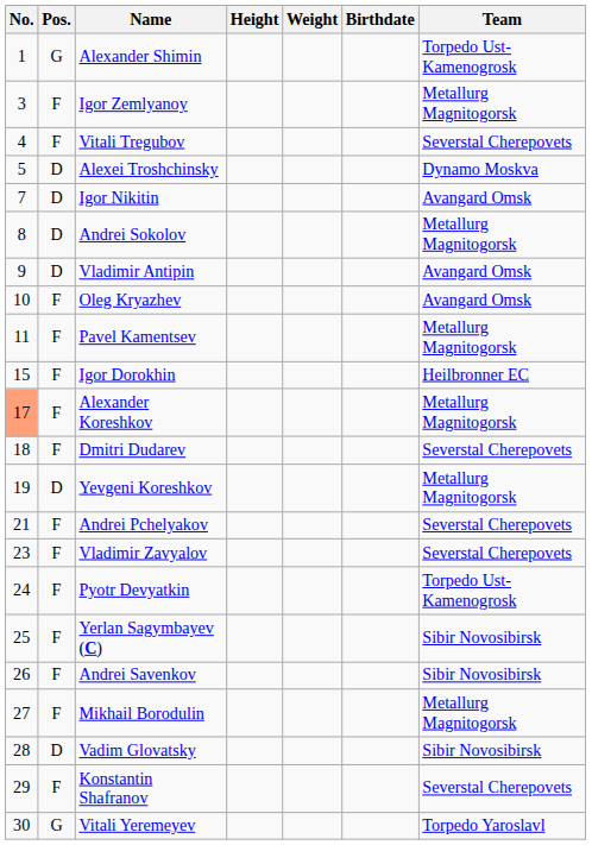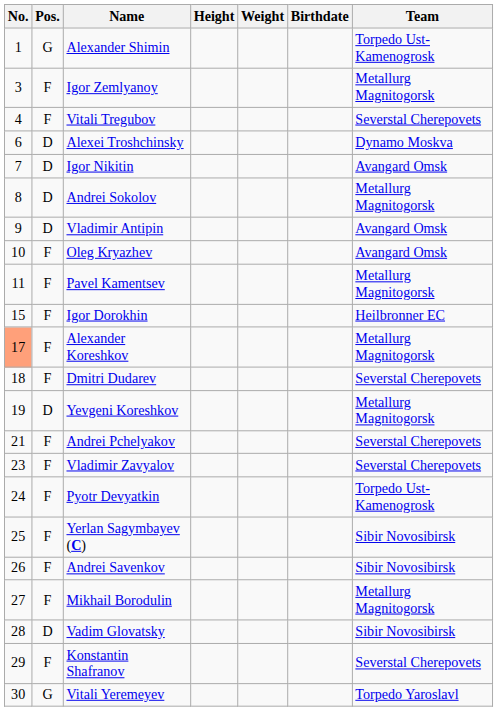Alexei Troshchinsky | No.: 5 -> 6
